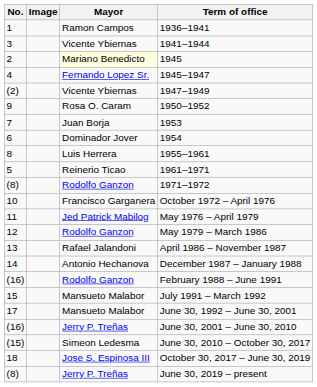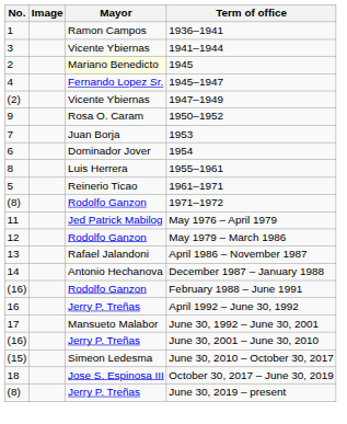- row: 10 | Francisco Garganera | October 1972 – April 1976
- row: 15 | Mansueto Malabor | July 1991 – March 1992
+ row: 16 | Jerry P. Treñas | April 1992 – June 30, 1992
